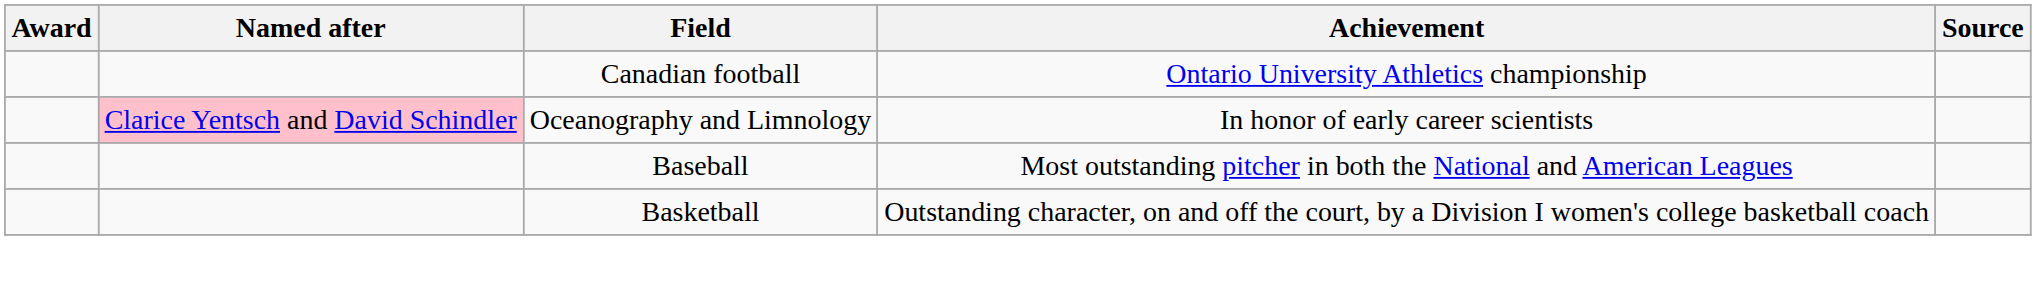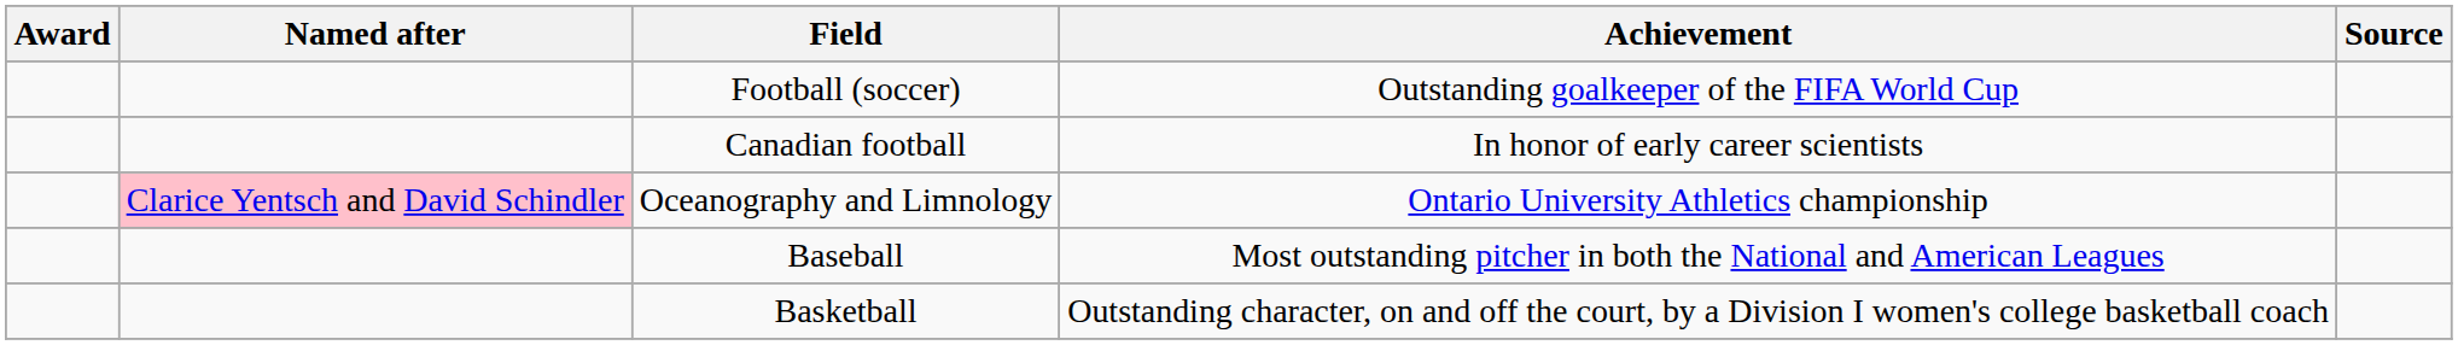+ row: Football (soccer) | Outstanding goalkeeper of the FIFA World Cup
Canadian football | Achievement: Ontario University Athletics championship -> In honor of early career scientists
Oceanography and Limnology | Achievement: In honor of early career scientists -> Ontario University Athletics championship
